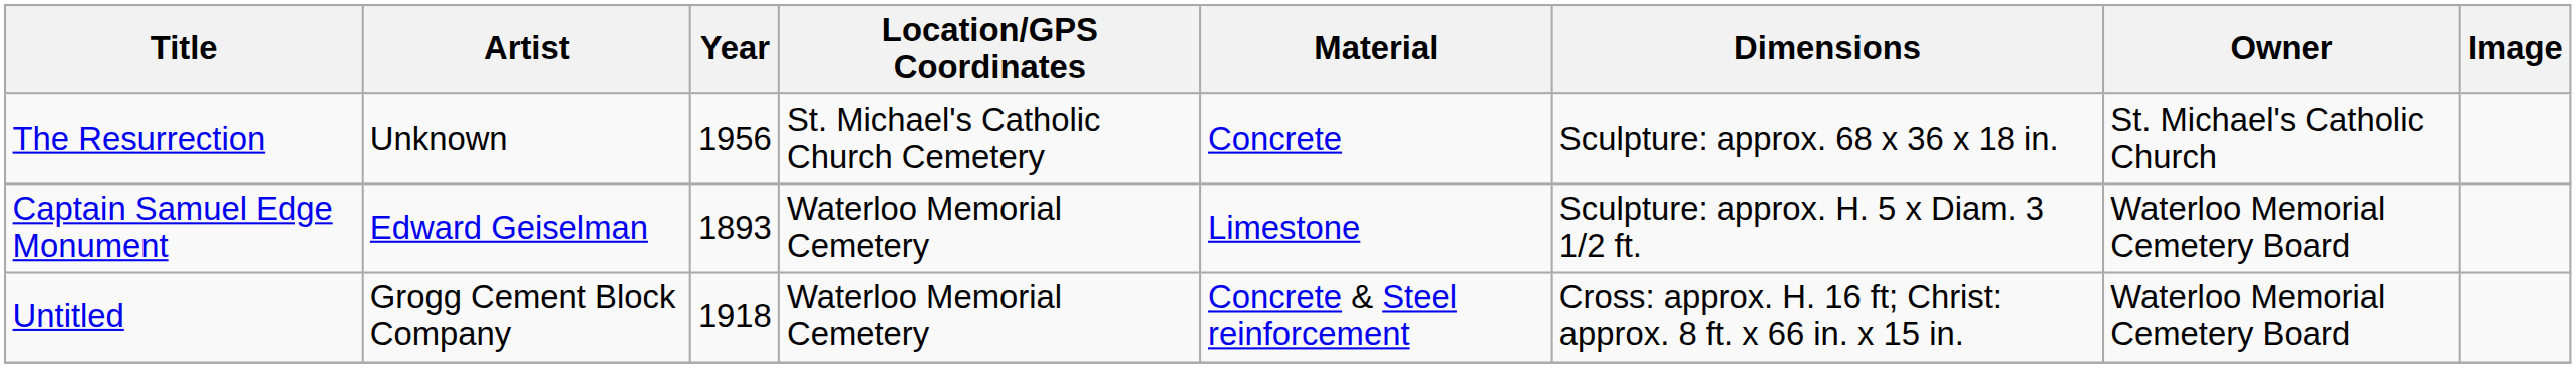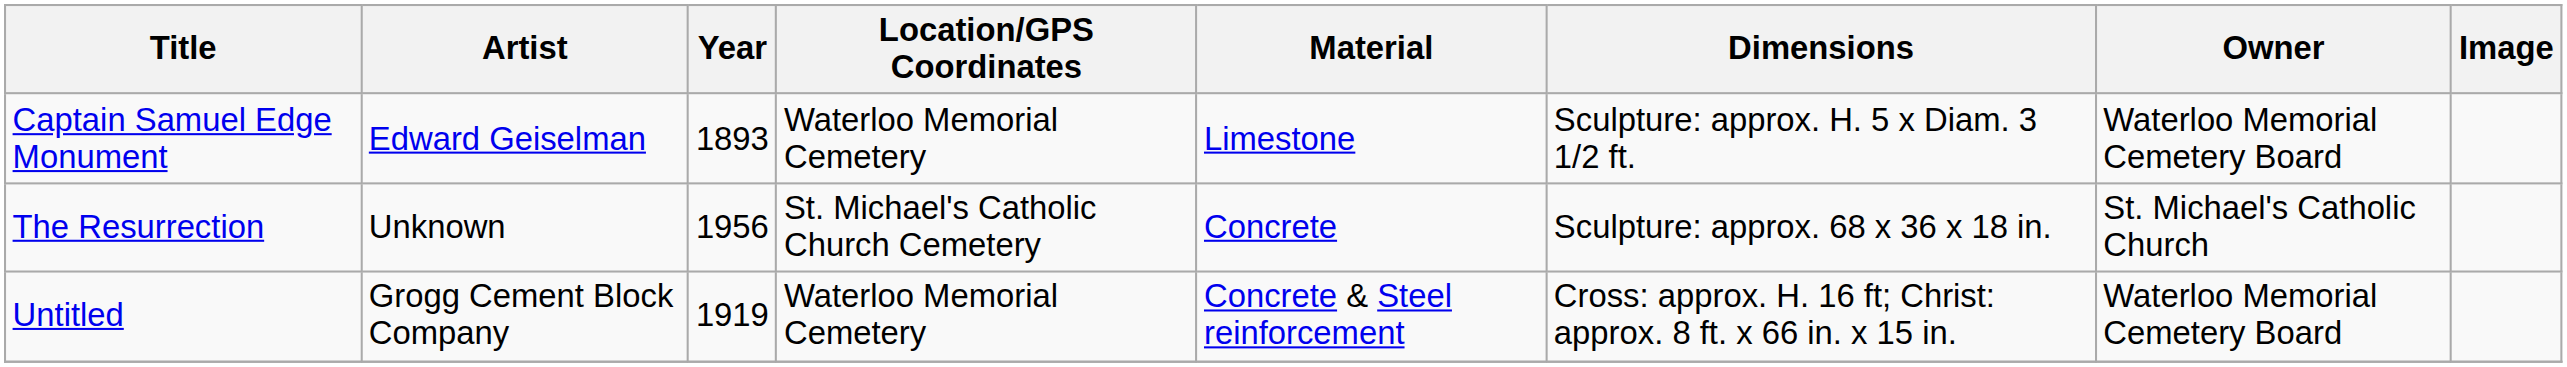rows swapped: Captain Samuel Edge Monument <-> The Resurrection
Untitled | Year: 1918 -> 1919
